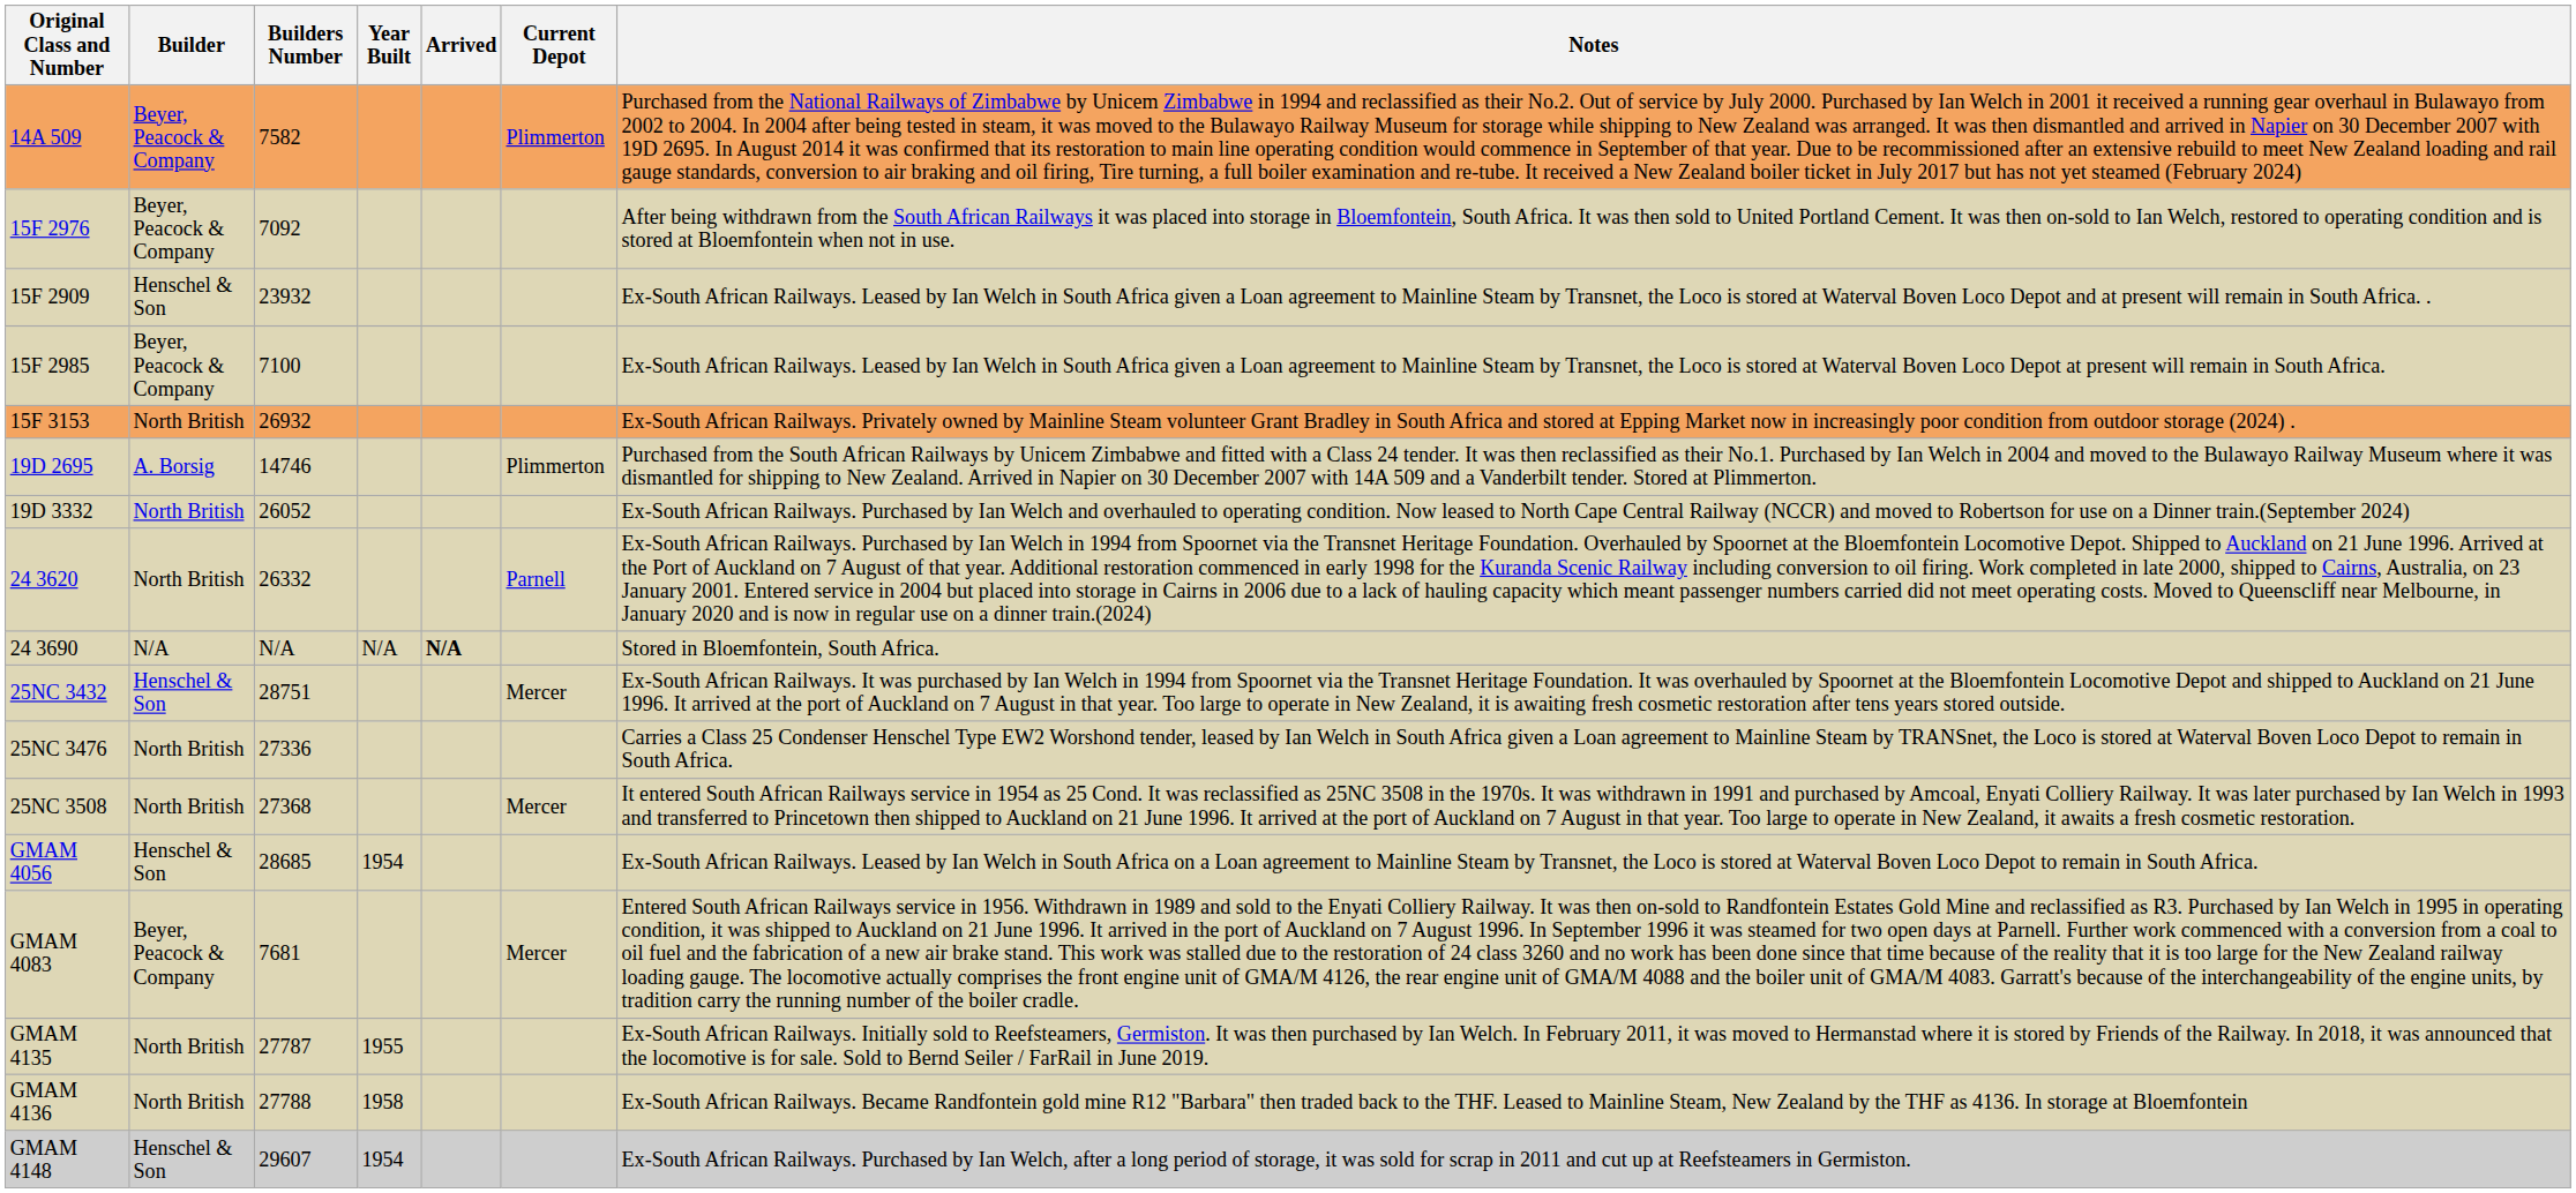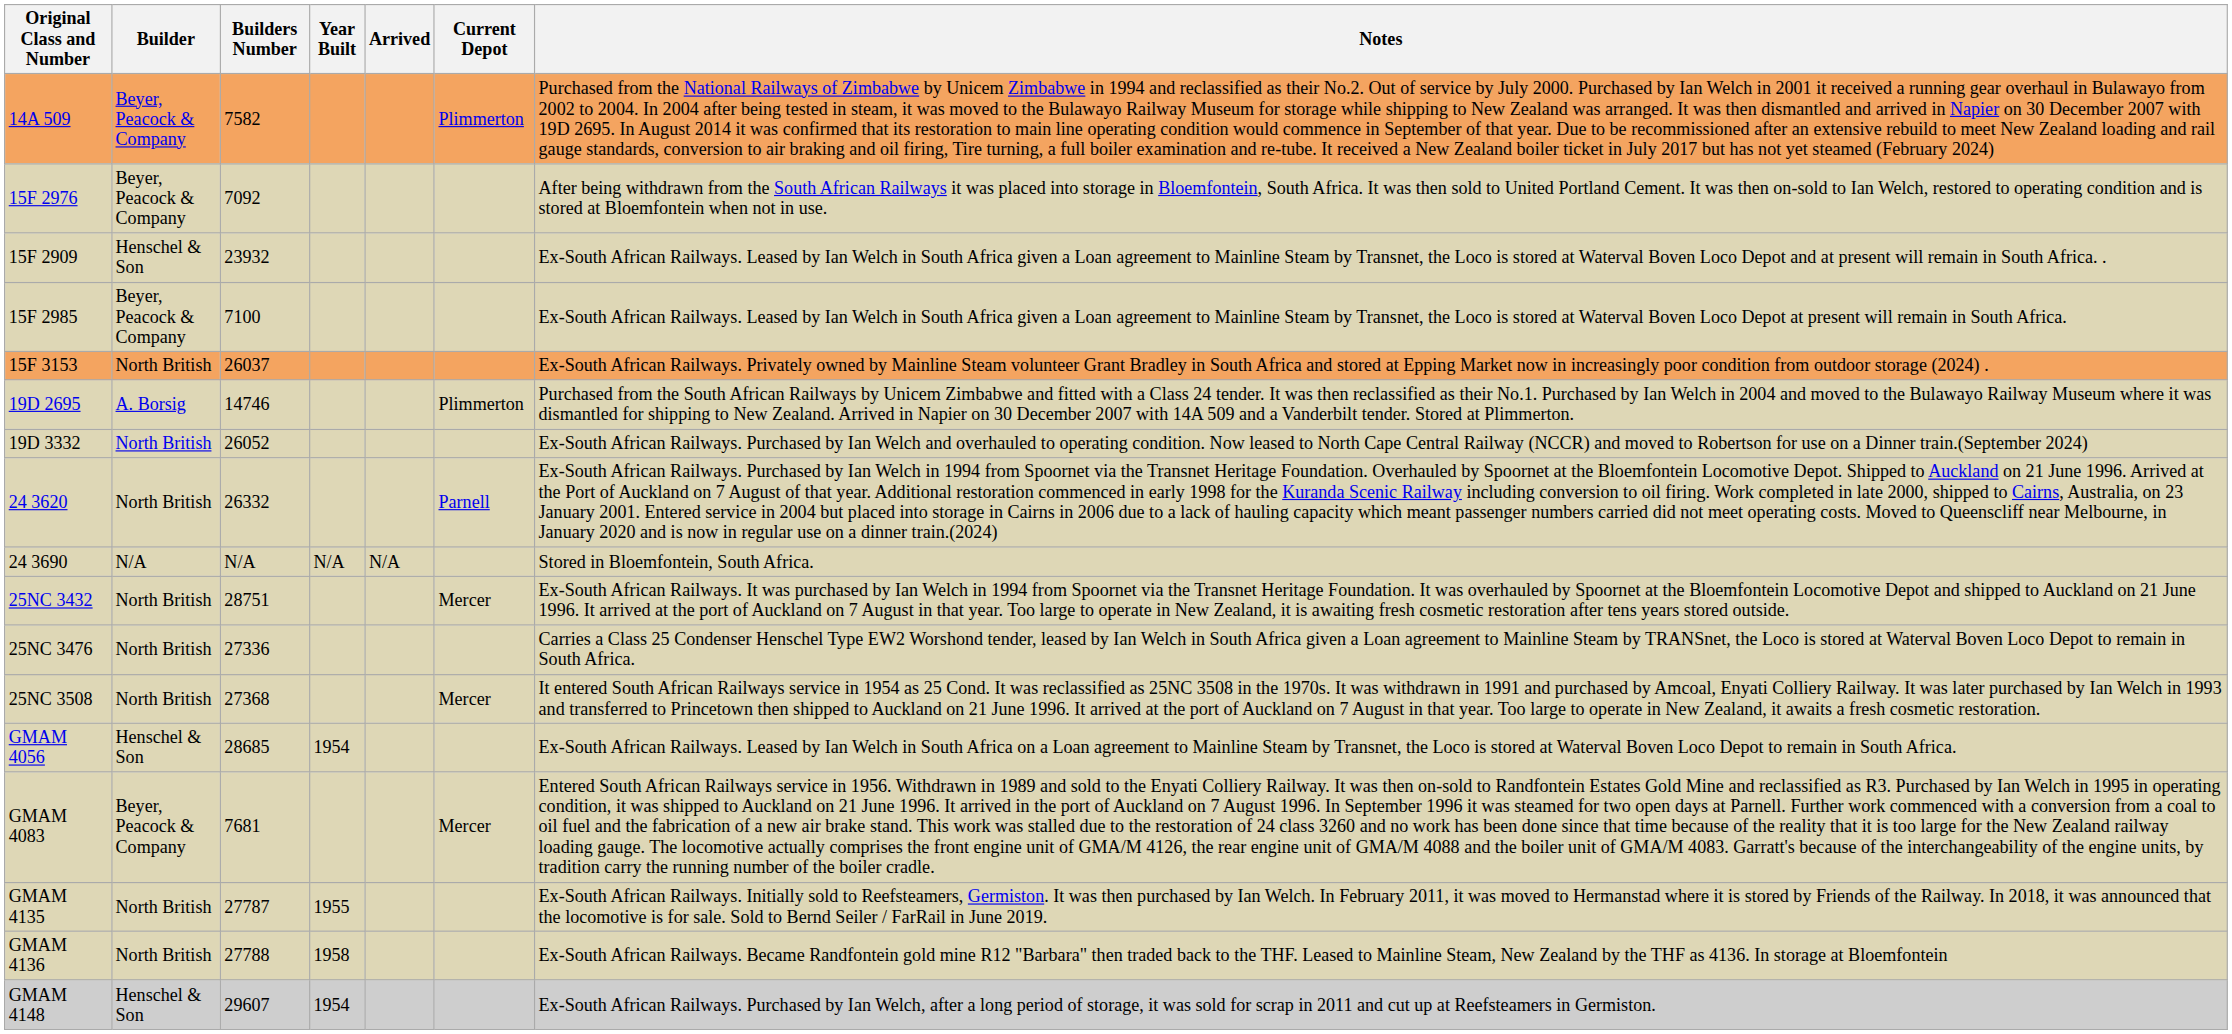15F 3153 | Builders Number: 26932 -> 26037
24 3690 | Arrived: bold -> normal
25NC 3432 | Builder: Henschel & Son -> North British
